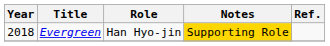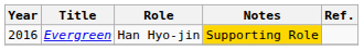Evergreen | Year: 2018 -> 2016
